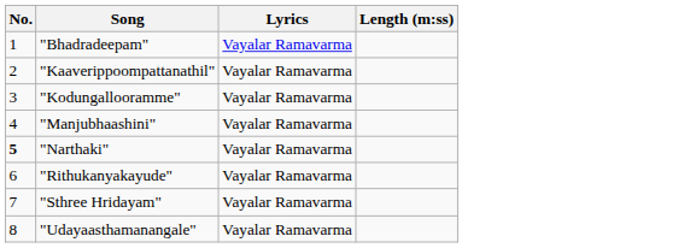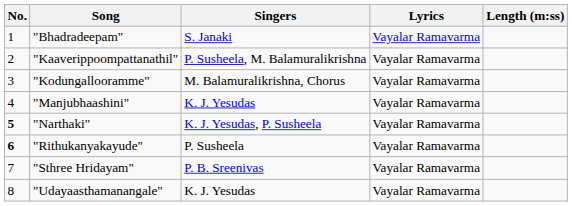+ column: Singers | S. Janaki | P. Susheela, M. Balamuralikrishna | M. Balamuralikrishna, Chorus | K. J. Yesudas | K. J. Yesudas, P. Susheela | P. Susheela | P. B. Sreenivas | K. J. Yesudas
"Rithukanyakayude" | No.: normal -> bold
